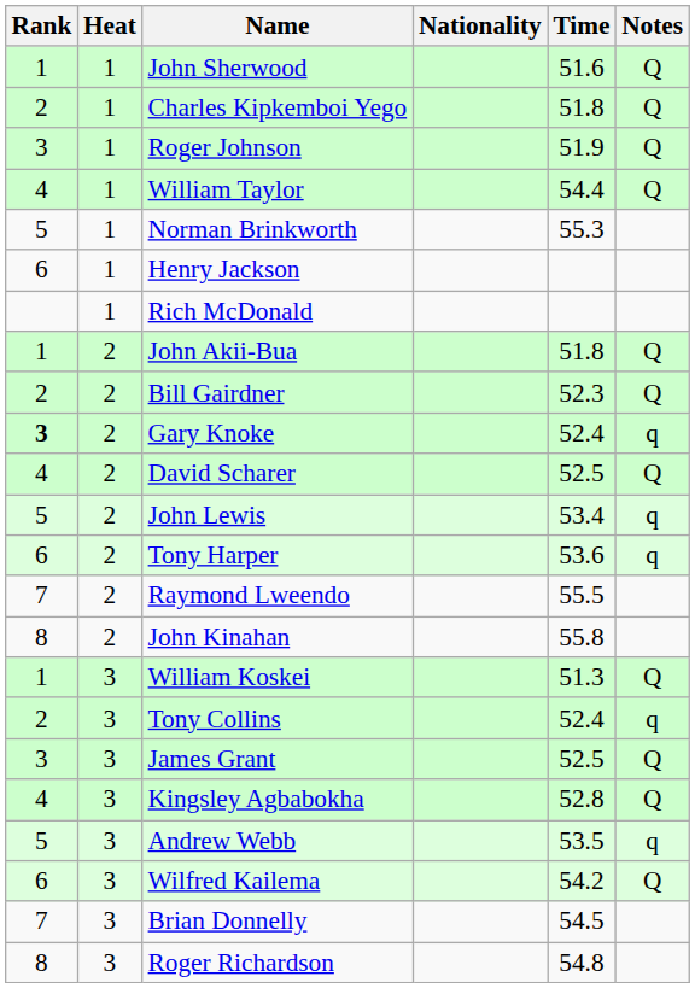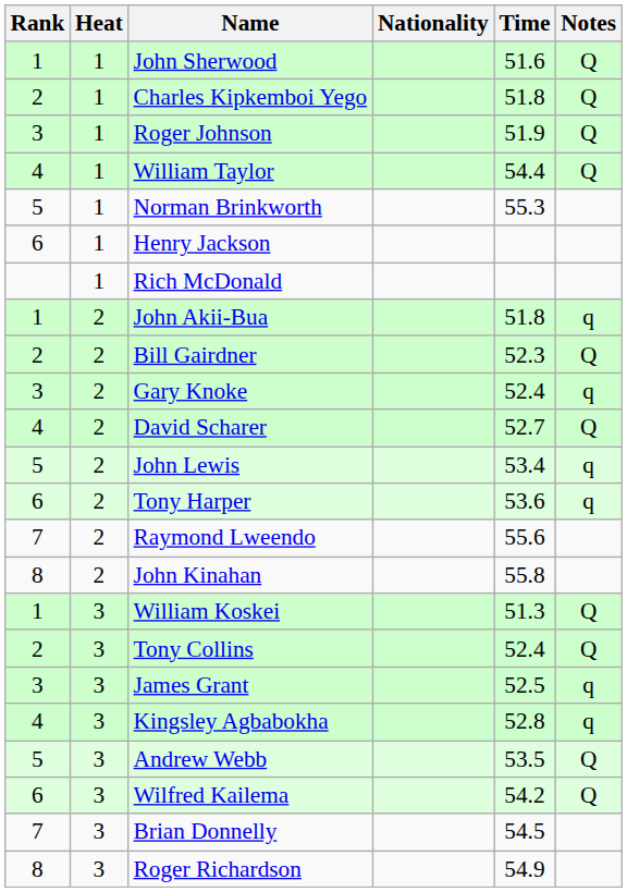John Akii-Bua | Notes: Q -> q
Gary Knoke | Rank: bold -> normal
David Scharer | Time: 52.5 -> 52.7
Raymond Lweendo | Time: 55.5 -> 55.6
Tony Collins | Notes: q -> Q
James Grant | Notes: Q -> q
Kingsley Agbabokha | Notes: Q -> q
Andrew Webb | Notes: q -> Q
Roger Richardson | Time: 54.8 -> 54.9
